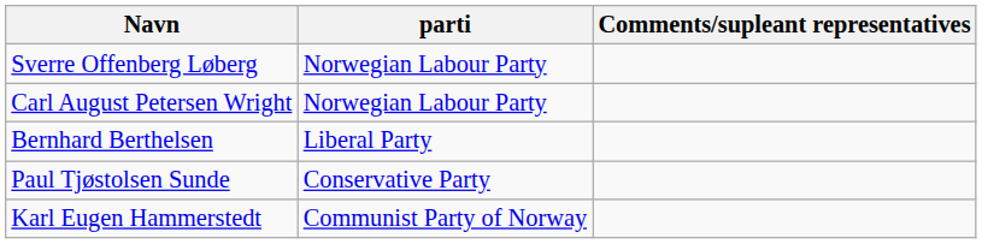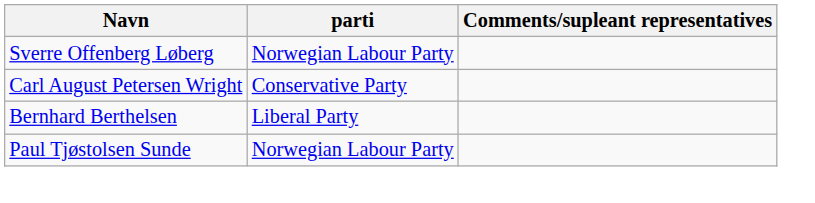Carl August Petersen Wright | parti: Norwegian Labour Party -> Conservative Party
Paul Tjøstolsen Sunde | parti: Conservative Party -> Norwegian Labour Party
- row: Karl Eugen Hammerstedt | Communist Party of Norway
